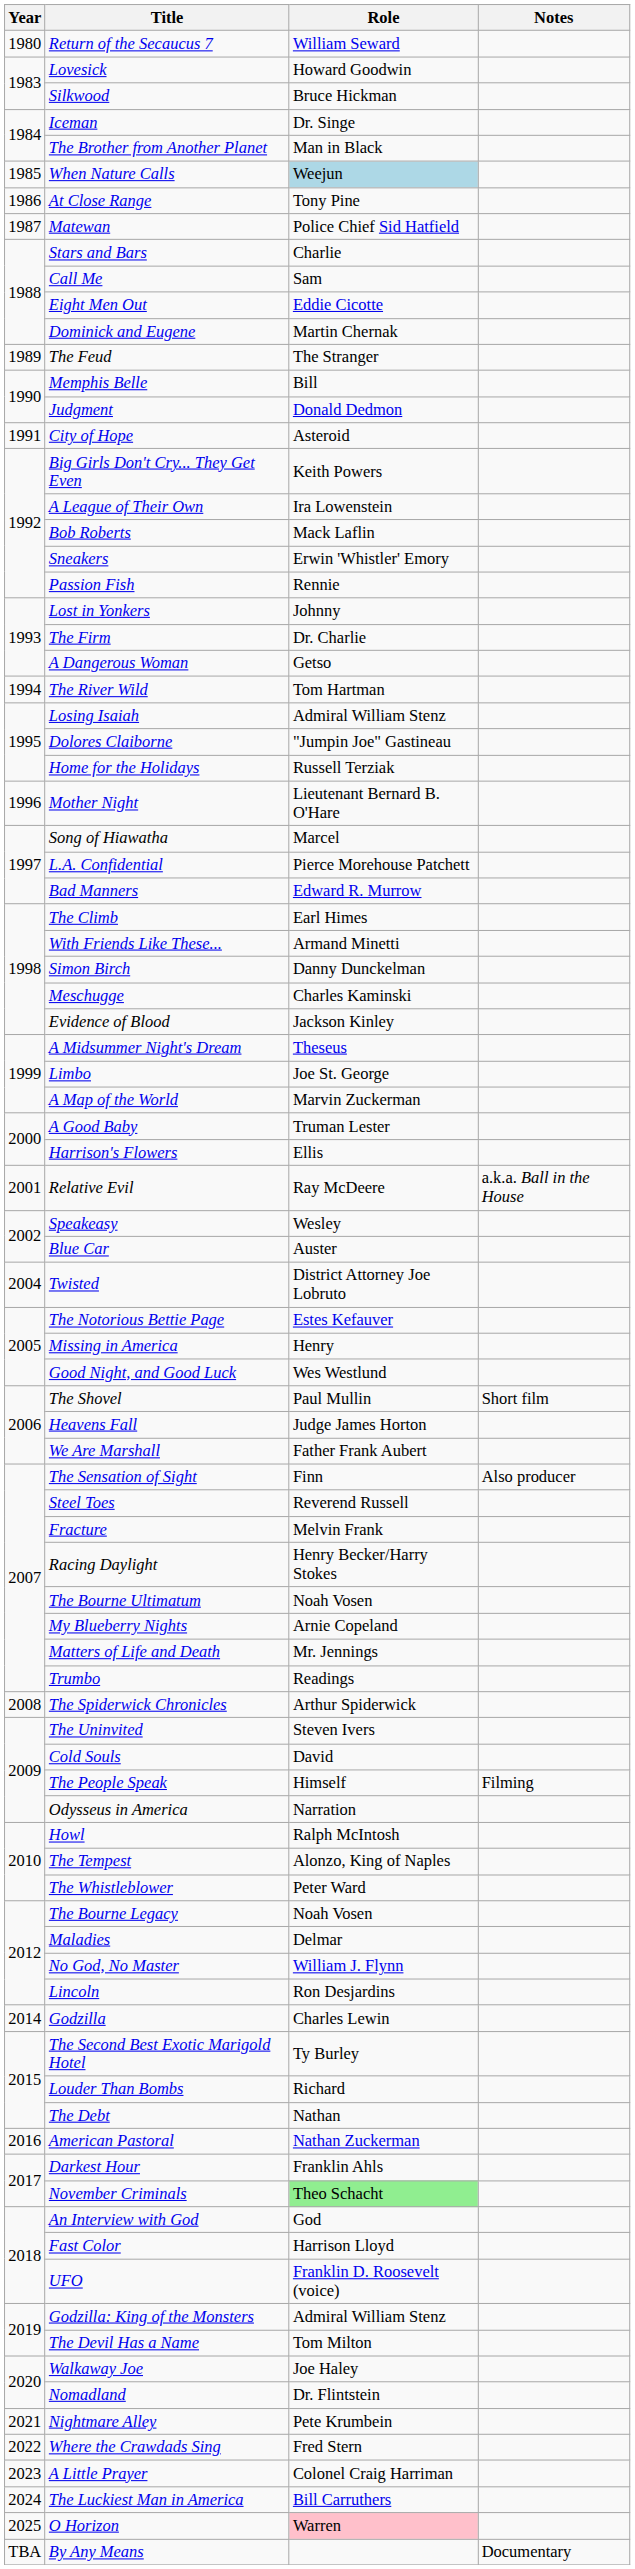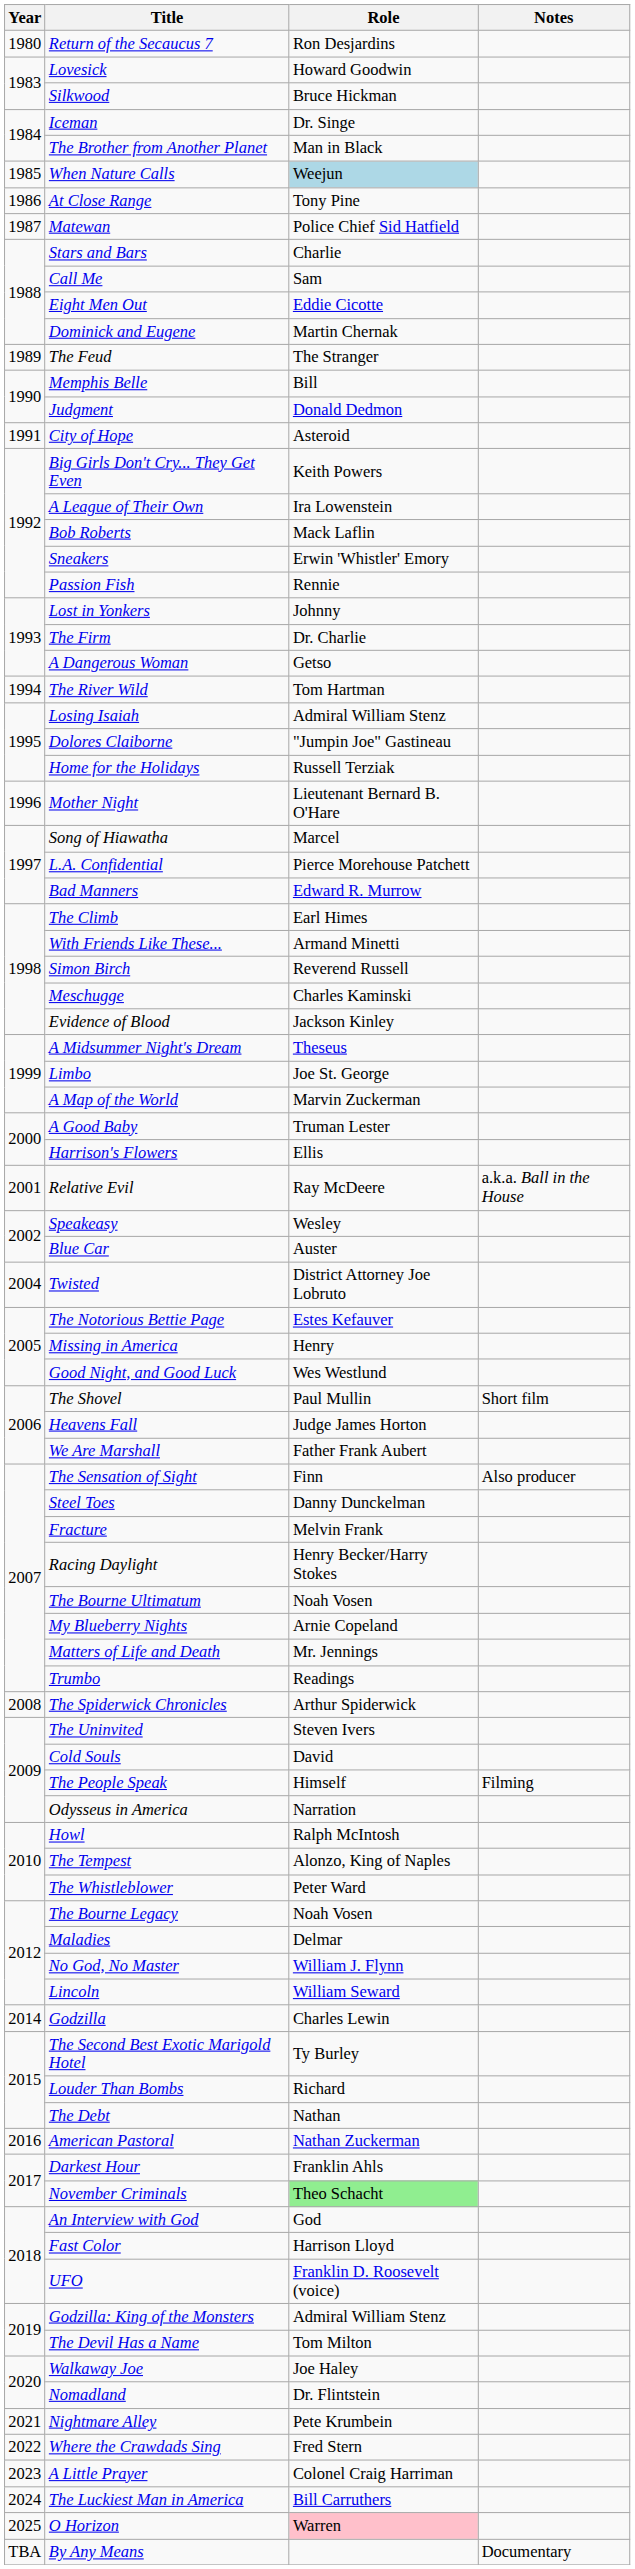Return of the Secaucus 7 | Role: William Seward -> Ron Desjardins
Simon Birch | Role: Danny Dunckelman -> Reverend Russell
Steel Toes | Role: Reverend Russell -> Danny Dunckelman
Lincoln | Role: Ron Desjardins -> William Seward
